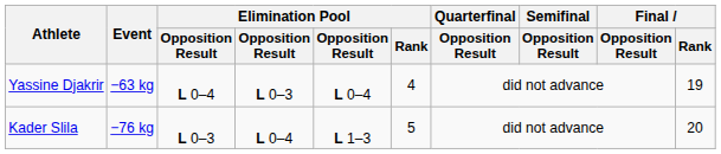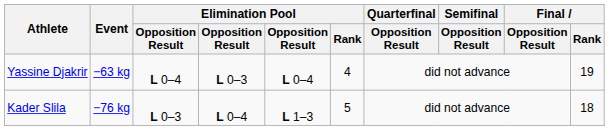Kader Slila | Final / Rank: 20 -> 18
